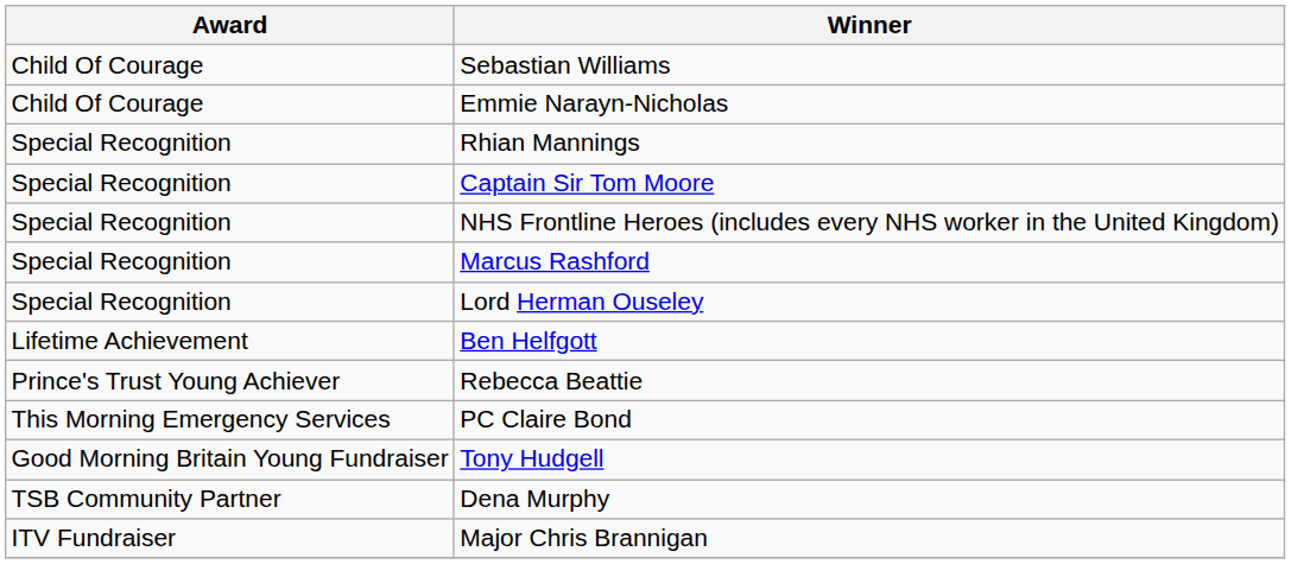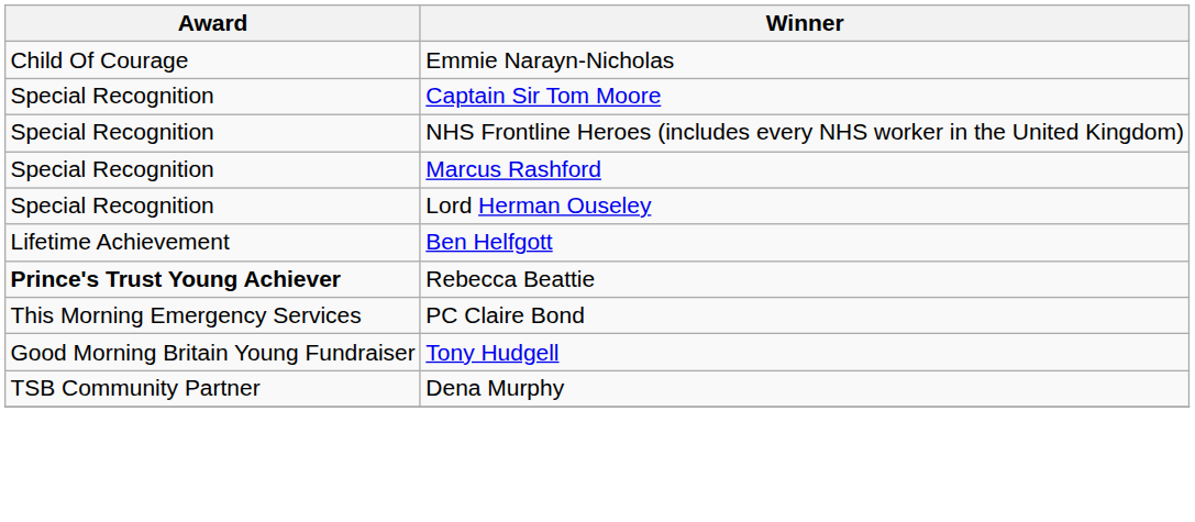- row: Child Of Courage | Sebastian Williams
- row: Special Recognition | Rhian Mannings
Rebecca Beattie | Award: normal -> bold
- row: ITV Fundraiser | Major Chris Brannigan
